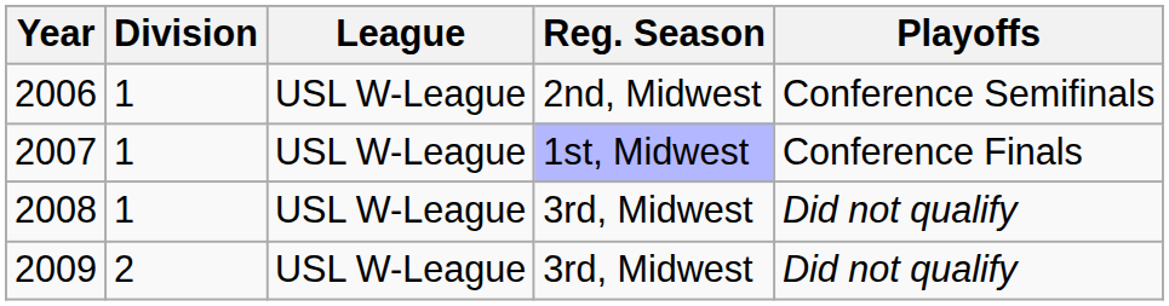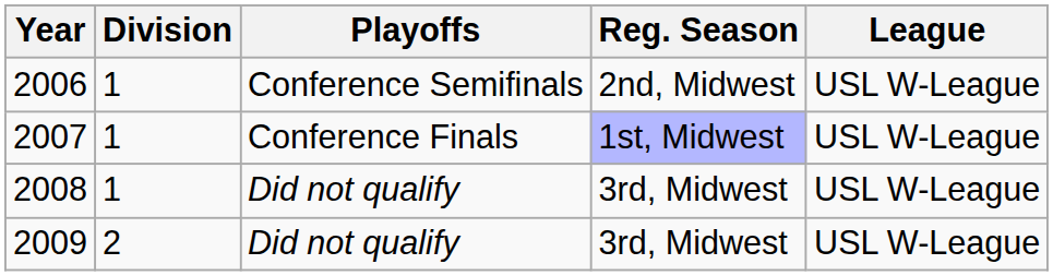columns swapped: League <-> Playoffs
